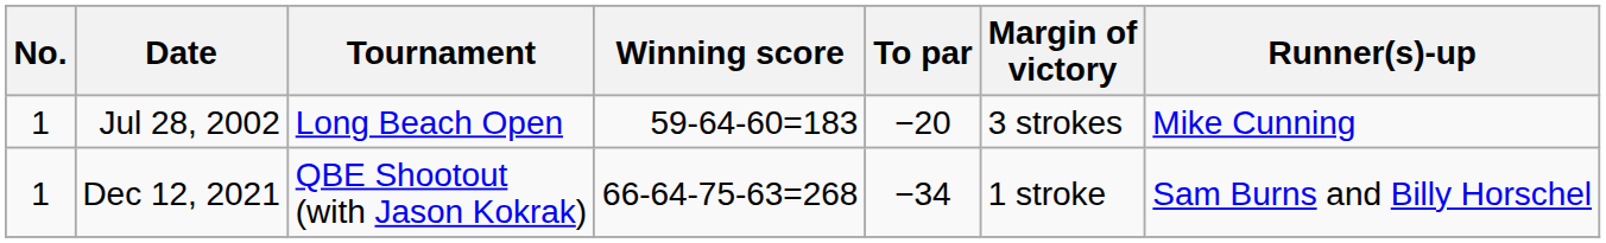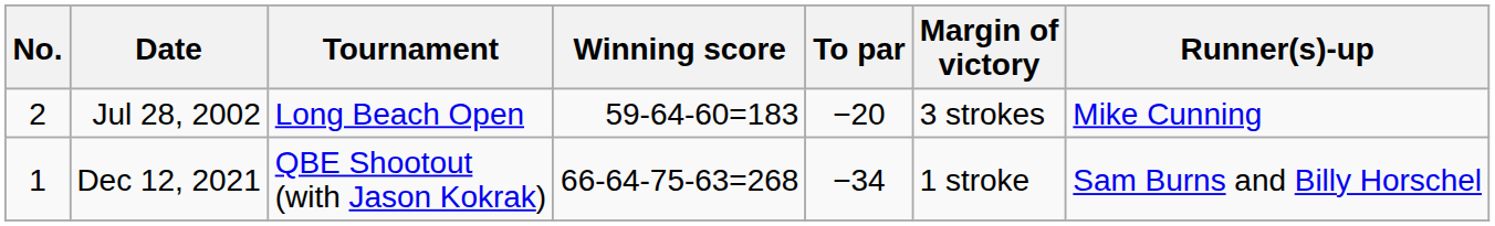Jul 28, 2002 | No.: 1 -> 2
